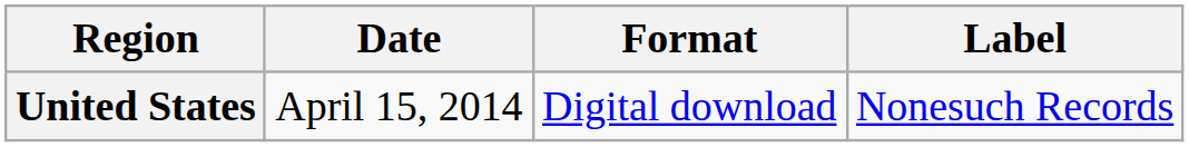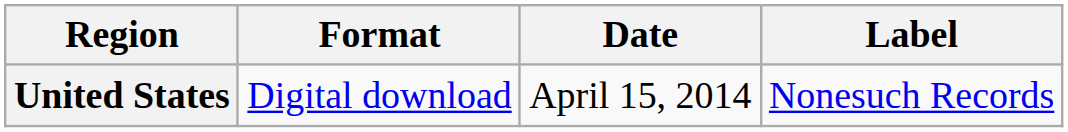columns swapped: Date <-> Format
